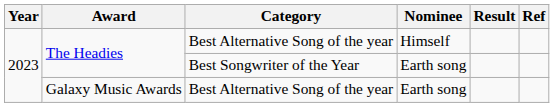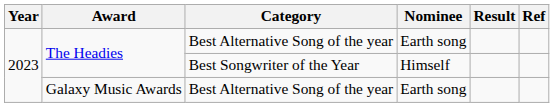The Headies / Best Alternative Song of the year | Nominee: Himself -> Earth song
The Headies / Best Songwriter of the Year | Nominee: Earth song -> Himself
